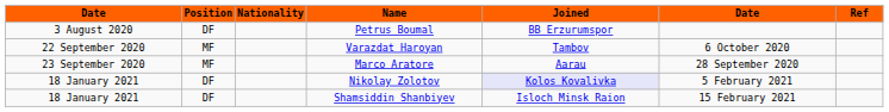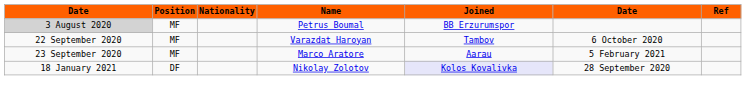Petrus Boumal | column 1: no background -> lightgrey background
Petrus Boumal | Position: DF -> MF
Marco Aratore | column 6: 28 September 2020 -> 5 February 2021
Nikolay Zolotov | column 6: 5 February 2021 -> 28 September 2020
- row: 18 January 2021 | DF | Shamsiddin Shanbiyev | Isloch Minsk Raion | 15 February 2021
